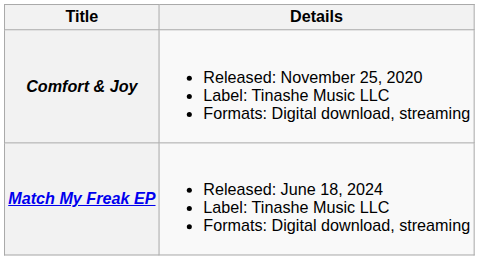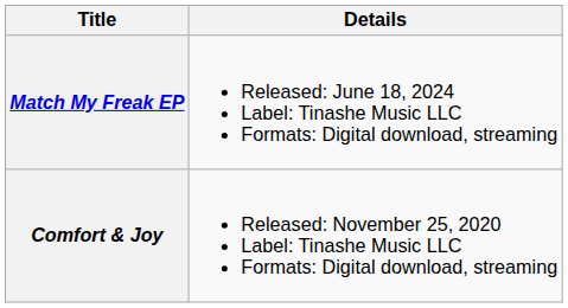rows swapped: Comfort & Joy <-> Match My Freak EP
